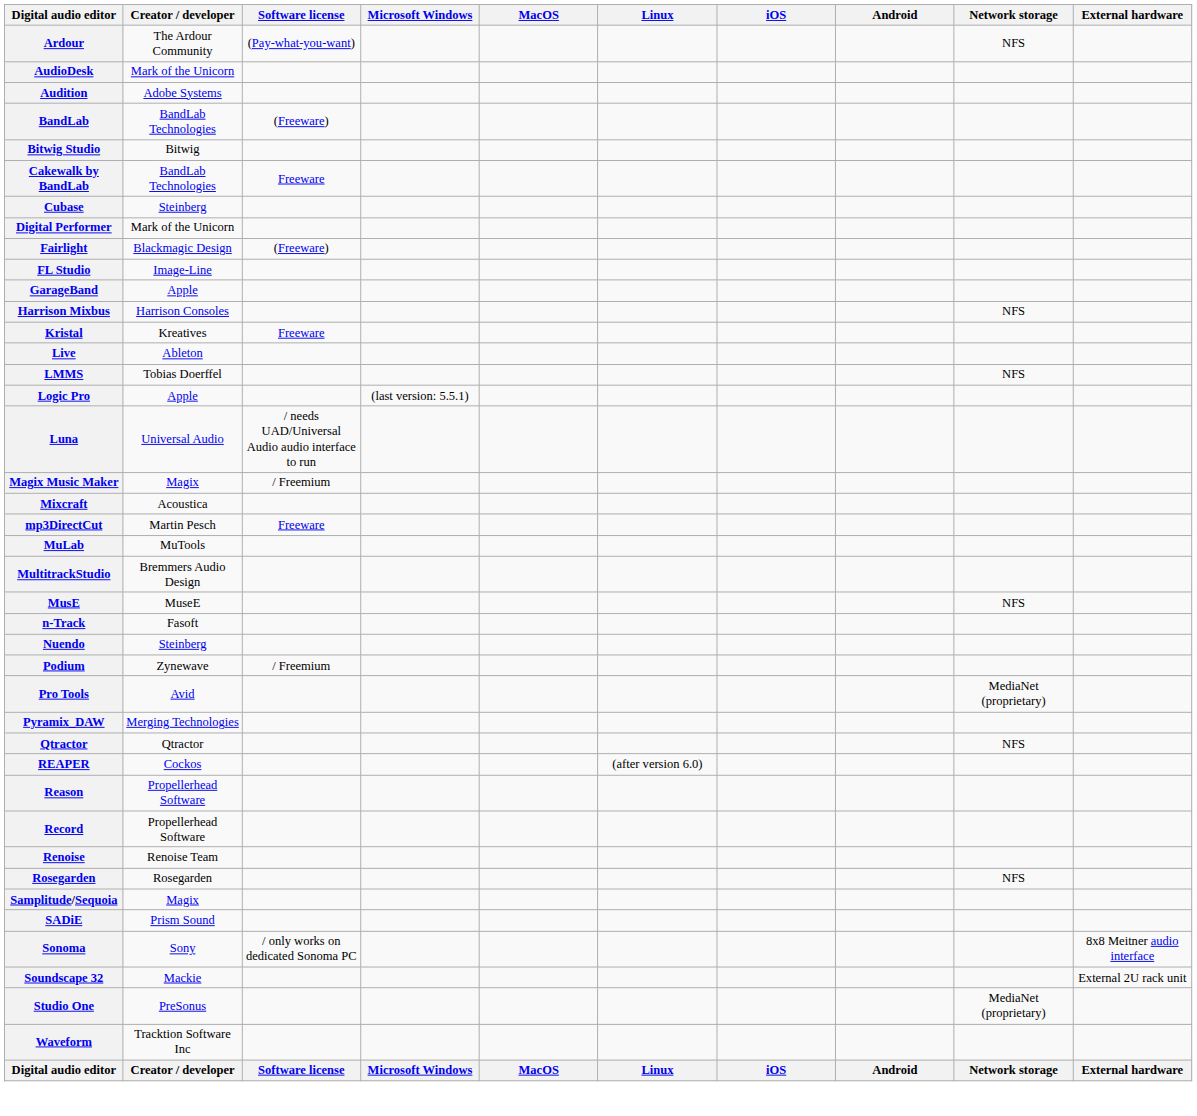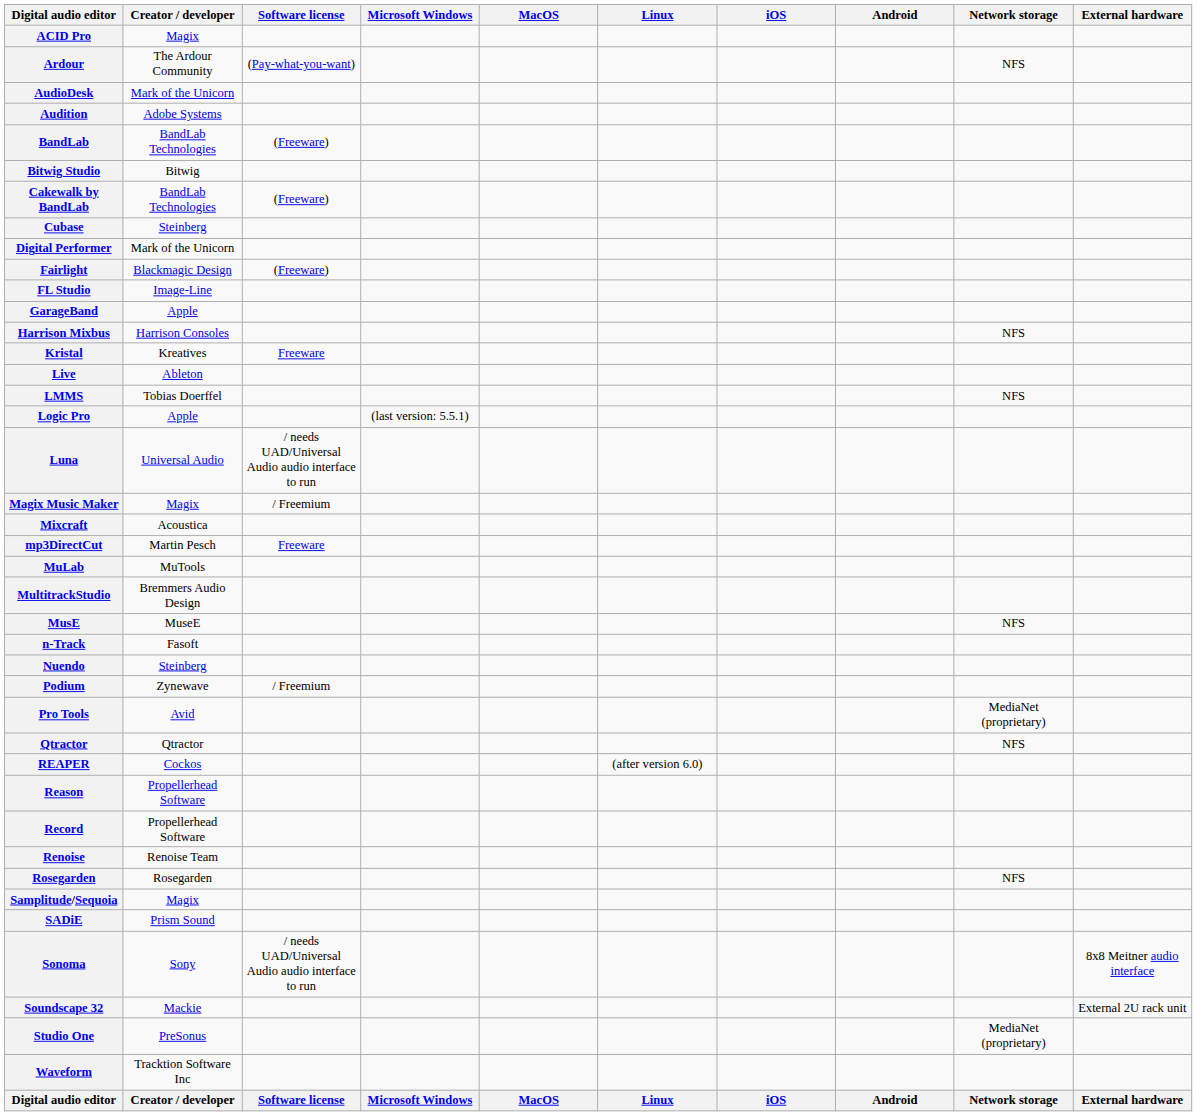+ row: ACID Pro | Magix
Cakewalk by BandLab | Software license: Freeware -> (Freeware)
- row: Pyramix_DAW | Merging Technologies
Sonoma | Software license: / only works on dedicated Sonoma PC -> / needs UAD/Universal Audio audio interface to run
